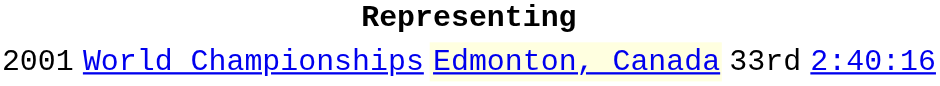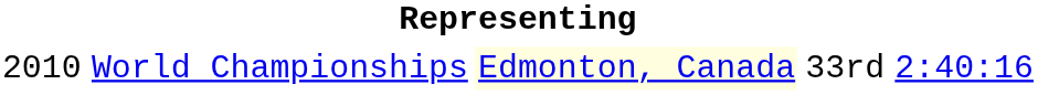World Championships | column 1: 2001 -> 2010
